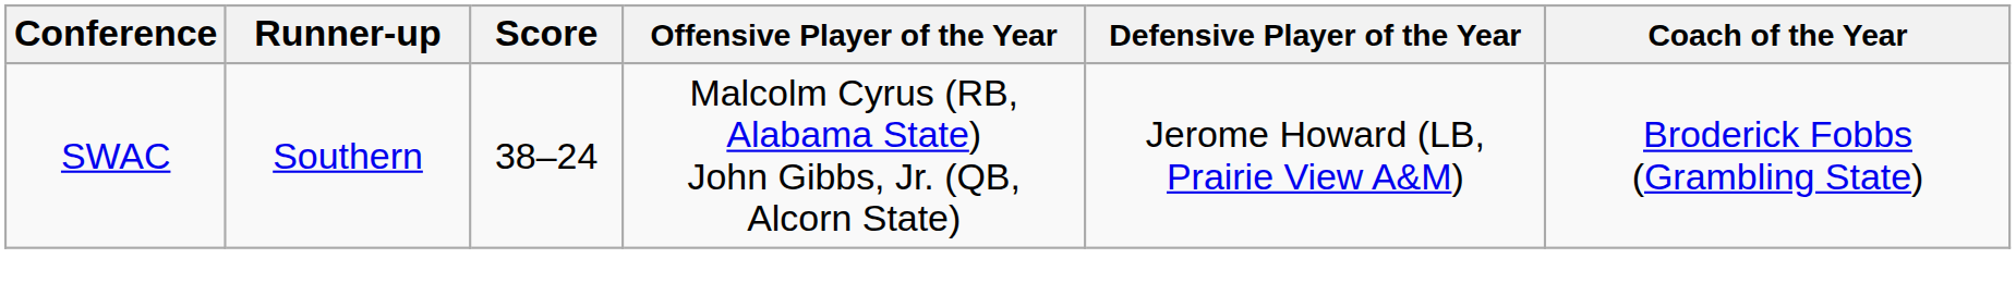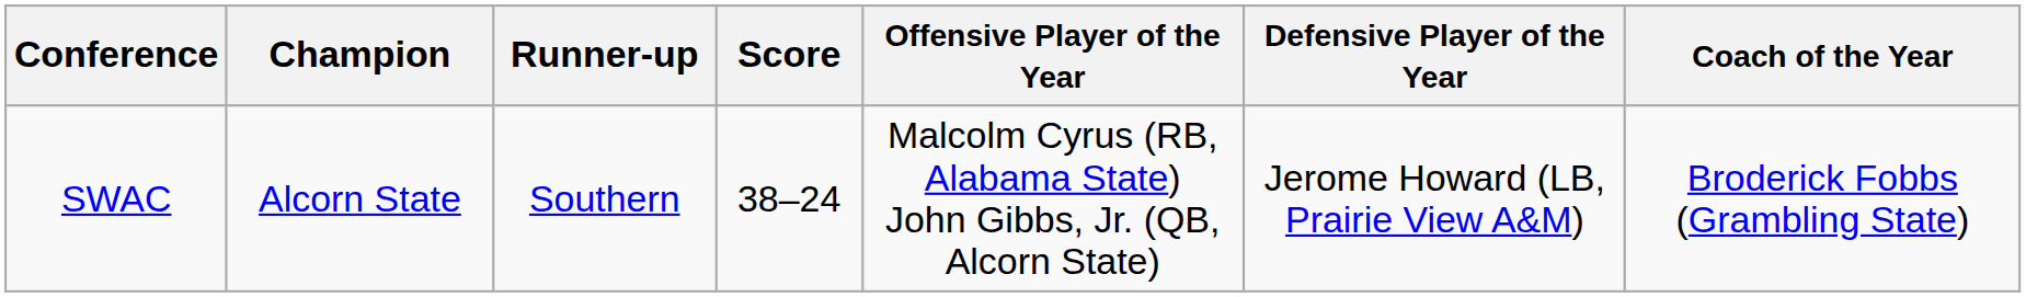+ column: Champion | Alcorn State
